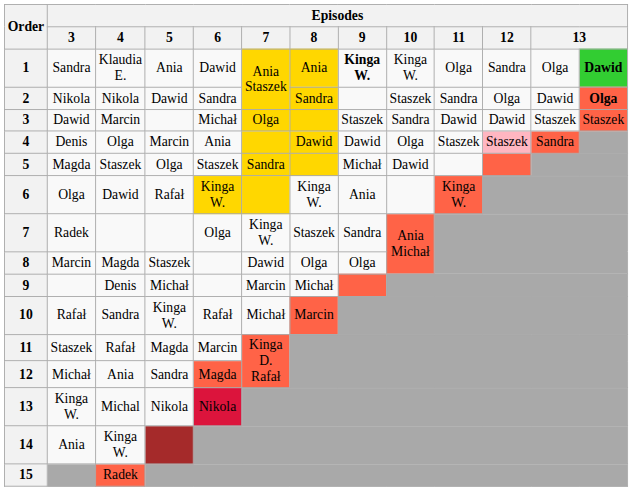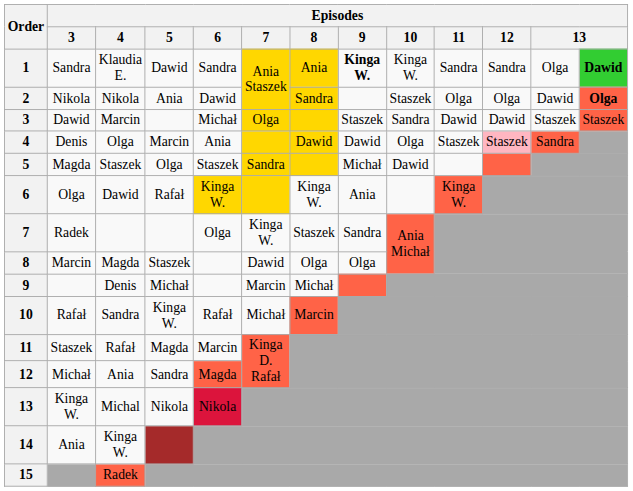1 | Episodes / 5: Ania -> Dawid
1 | Episodes / 6: Dawid -> Sandra
1 | Episodes / 11: Olga -> Sandra
2 | Episodes / 5: Dawid -> Ania
2 | Episodes / 6: Sandra -> Dawid
2 | Episodes / 11: Sandra -> Olga
